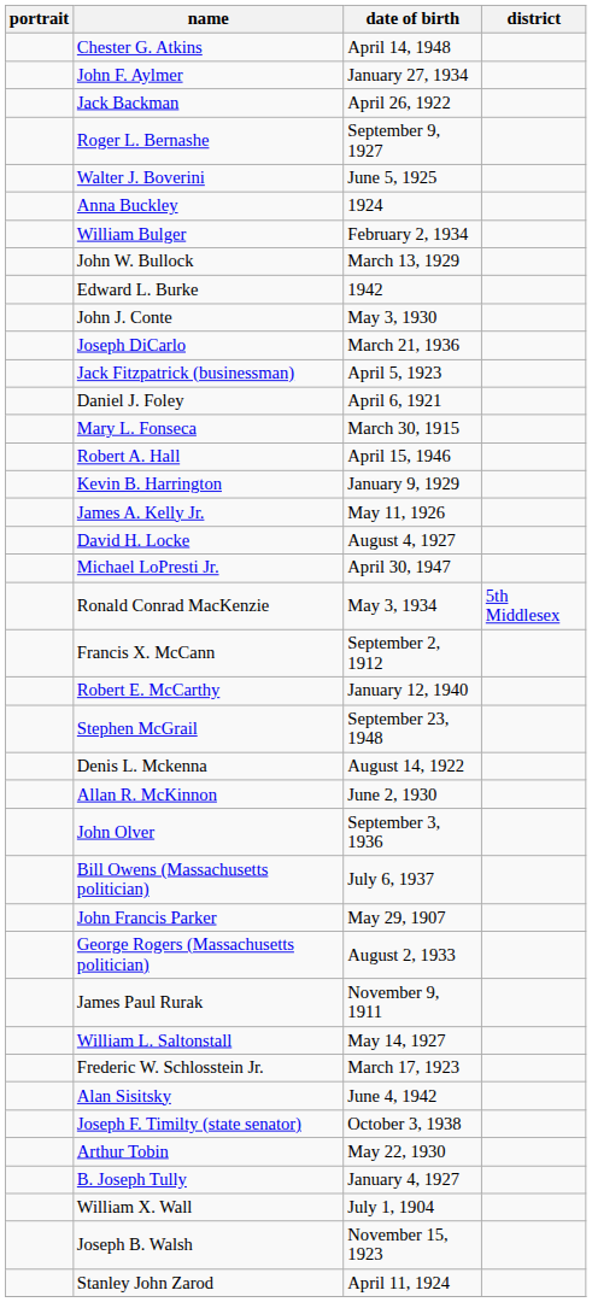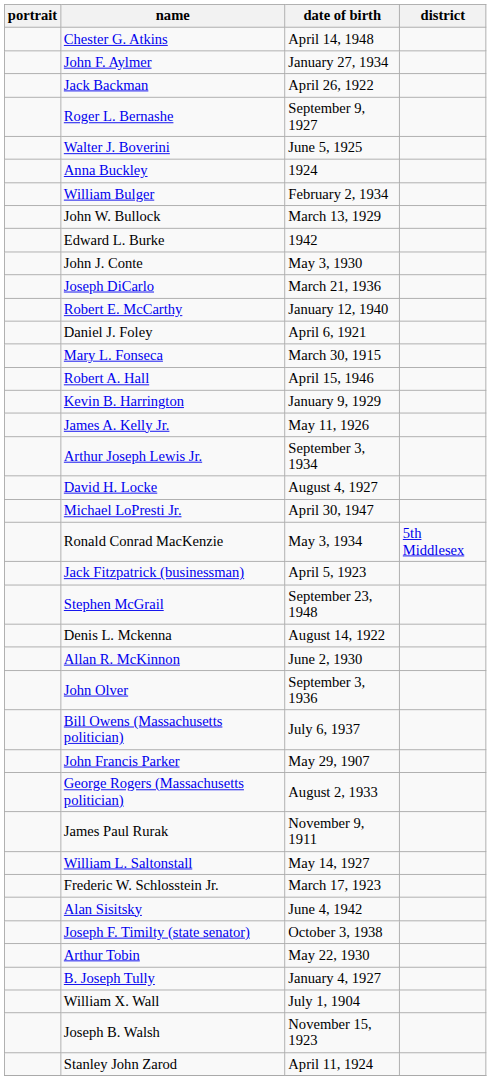rows swapped: Jack Fitzpatrick (businessman) <-> Robert E. McCarthy
+ row: Arthur Joseph Lewis Jr. | September 3, 1934
- row: Francis X. McCann | September 2, 1912
